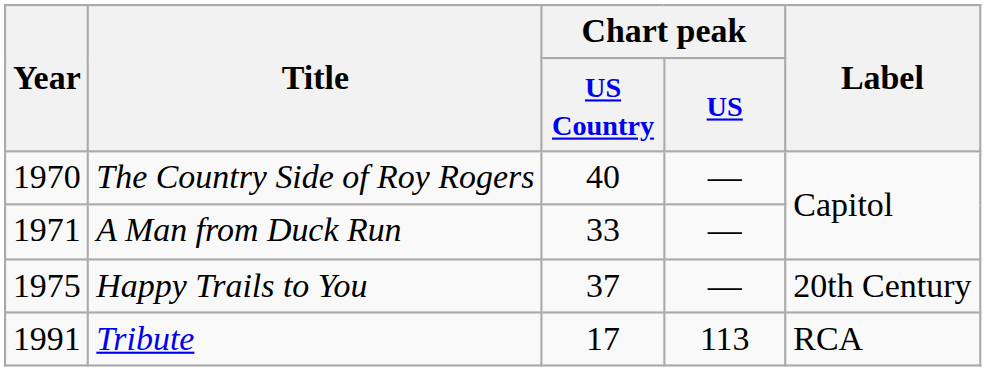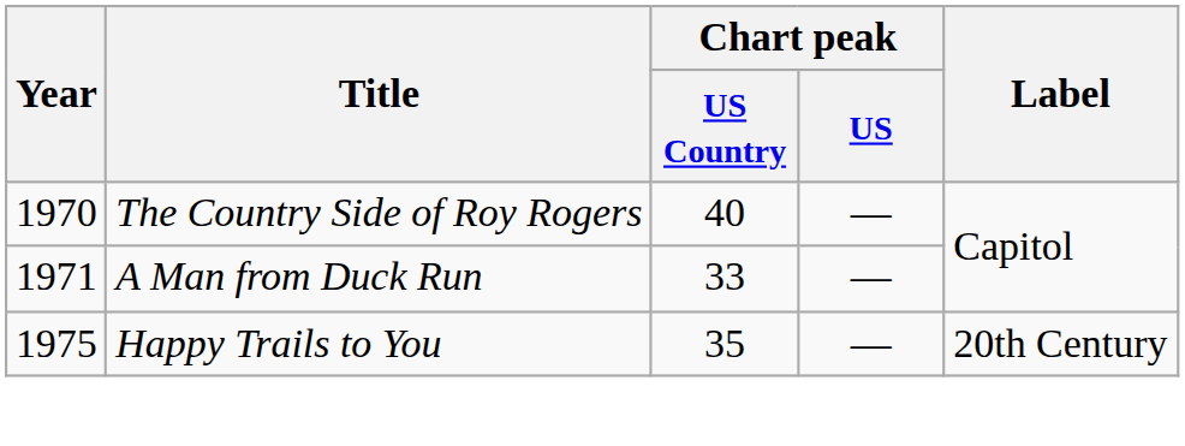Happy Trails to You | Chart peak / US Country: 37 -> 35
- row: 1991 | Tribute | 17 | 113 | RCA
